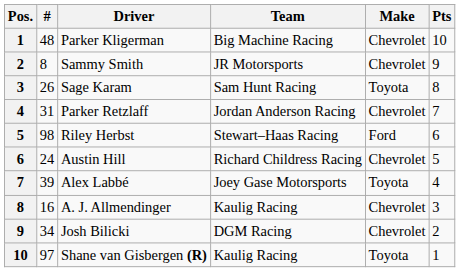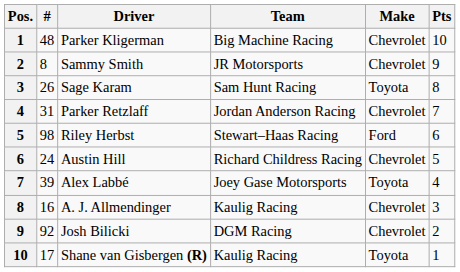Josh Bilicki | #: 34 -> 92
Shane van Gisbergen (R) | #: 97 -> 17
